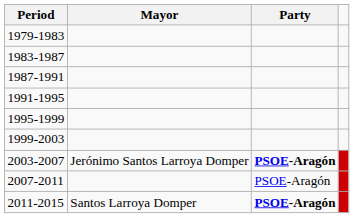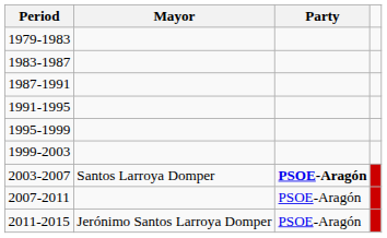2003-2007 | Mayor: Jerónimo Santos Larroya Domper -> Santos Larroya Domper
2011-2015 | Mayor: Santos Larroya Domper -> Jerónimo Santos Larroya Domper
2011-2015 | Party: bold -> normal
